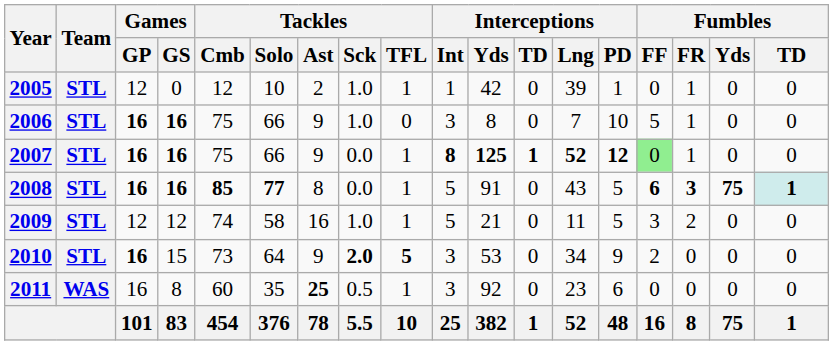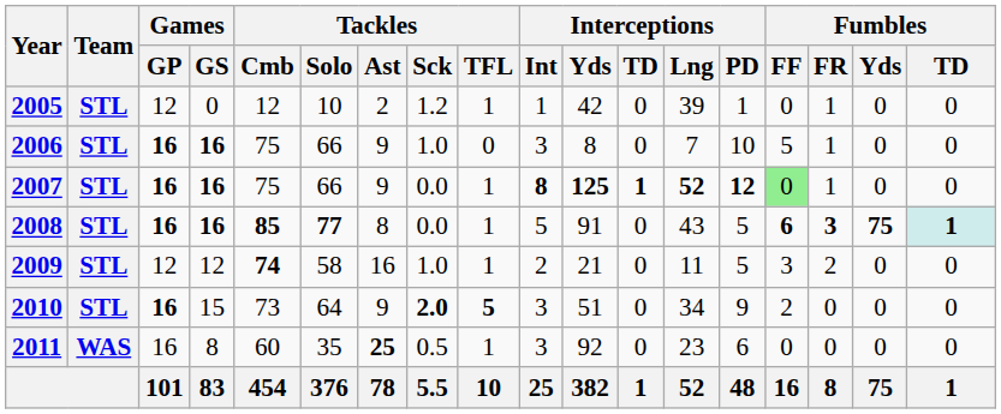2005 | Tackles / Sck: 1.0 -> 1.2
2009 | Tackles / Cmb: normal -> bold
2009 | Interceptions / Int: 5 -> 2
2010 | Interceptions / Yds: 53 -> 51
